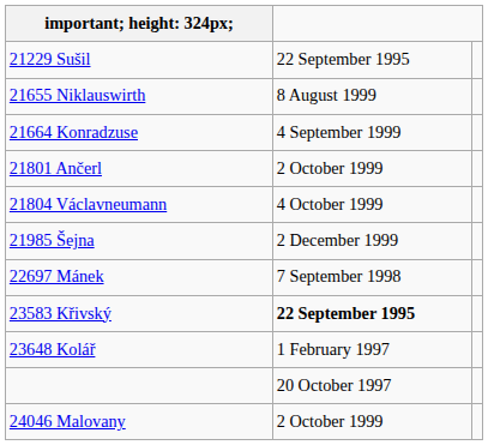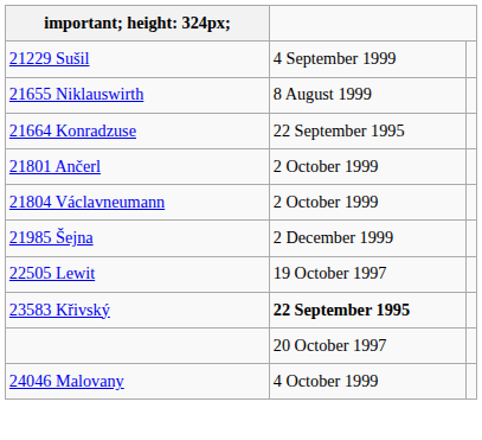21229 Sušil | column 2: 22 September 1995 -> 4 September 1999
21664 Konradzuse | column 2: 4 September 1999 -> 22 September 1995
21804 Václavneumann | column 2: 4 October 1999 -> 2 October 1999
+ row: 22505 Lewit | 19 October 1997
- row: 22697 Mánek | 7 September 1998
- row: 23648 Kolář | 1 February 1997
24046 Malovany | column 2: 2 October 1999 -> 4 October 1999
